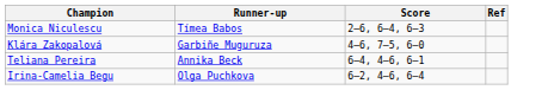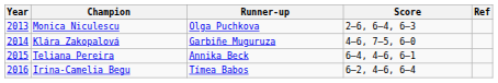+ column: Year | 2013 | 2014 | 2015 | 2016
Monica Niculescu | Runner-up: Tímea Babos -> Olga Puchkova
Irina-Camelia Begu | Runner-up: Olga Puchkova -> Tímea Babos
